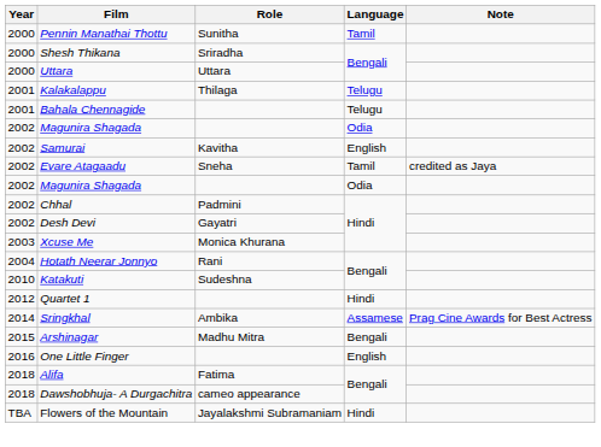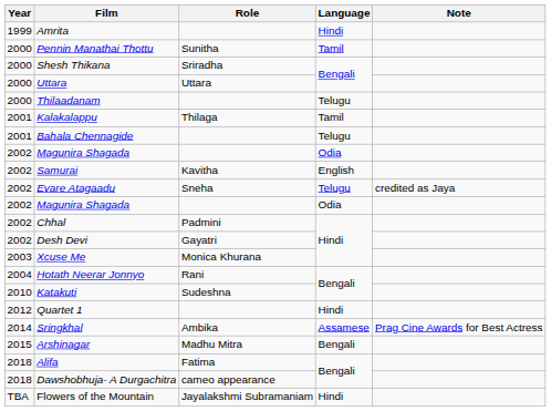+ row: 1999 | Amrita | Hindi
+ row: 2000 | Thilaadanam | Telugu
Kalakalappu | Language: Telugu -> Tamil
Evare Atagaadu | Language: Tamil -> Telugu
- row: 2016 | One Little Finger | English
